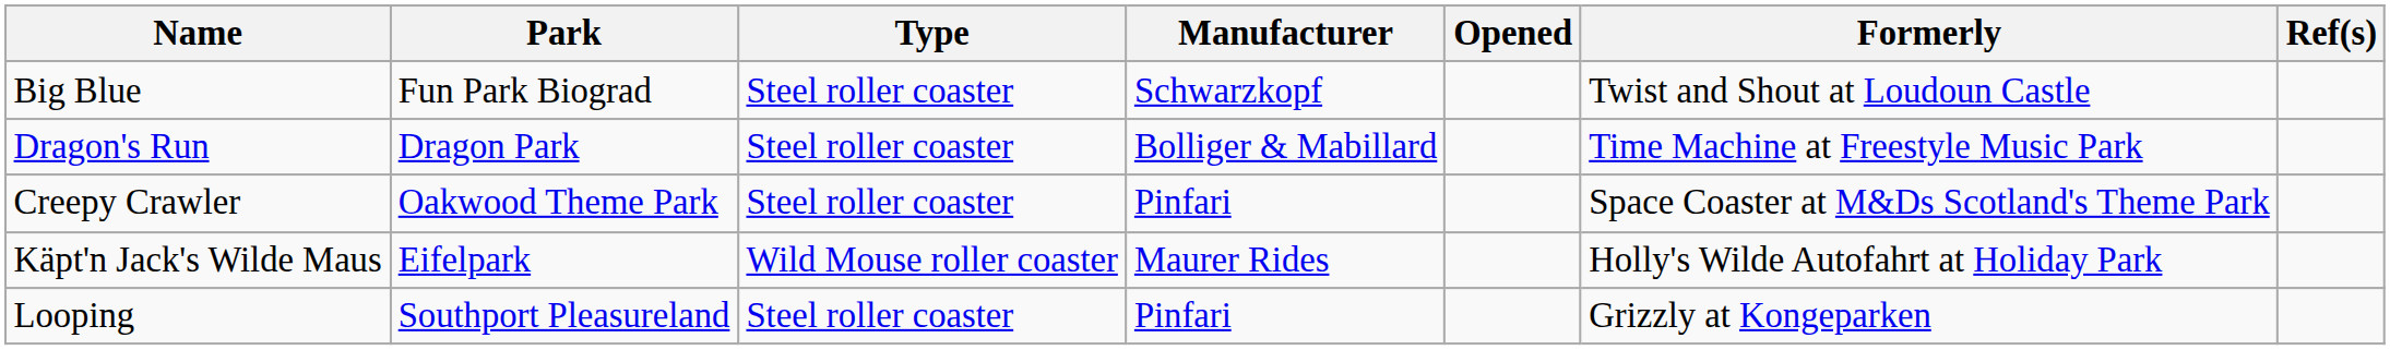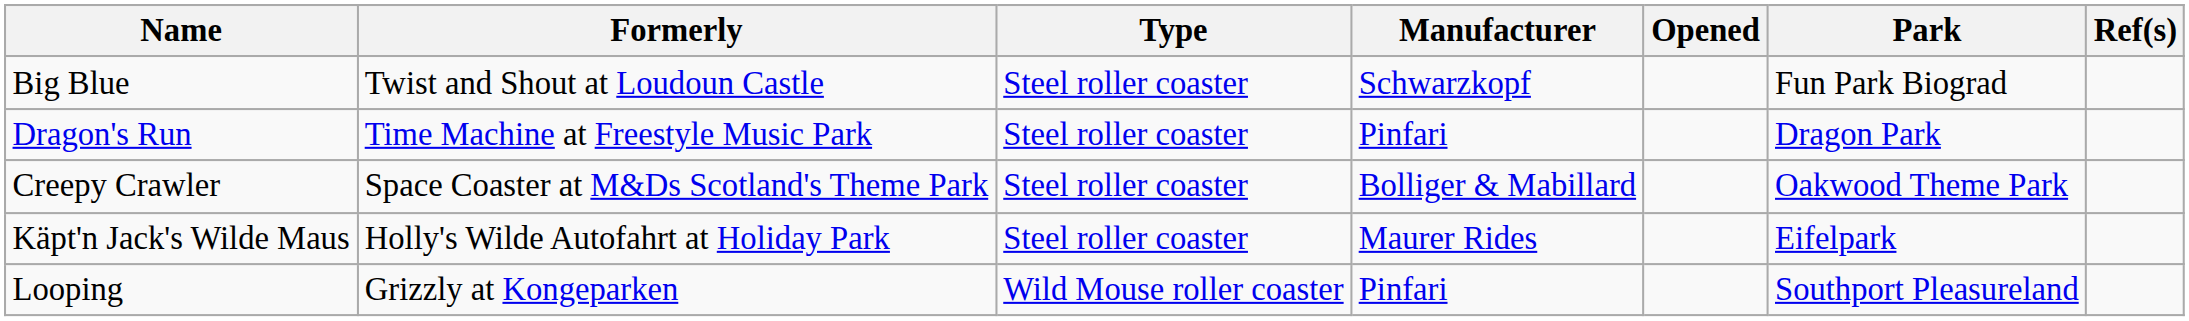columns swapped: Park <-> Formerly
Dragon's Run | Manufacturer: Bolliger & Mabillard -> Pinfari
Creepy Crawler | Manufacturer: Pinfari -> Bolliger & Mabillard
Käpt'n Jack's Wilde Maus | Type: Wild Mouse roller coaster -> Steel roller coaster
Looping | Type: Steel roller coaster -> Wild Mouse roller coaster
